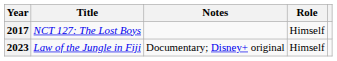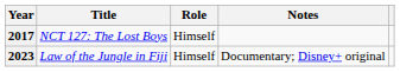columns swapped: Role <-> Notes
